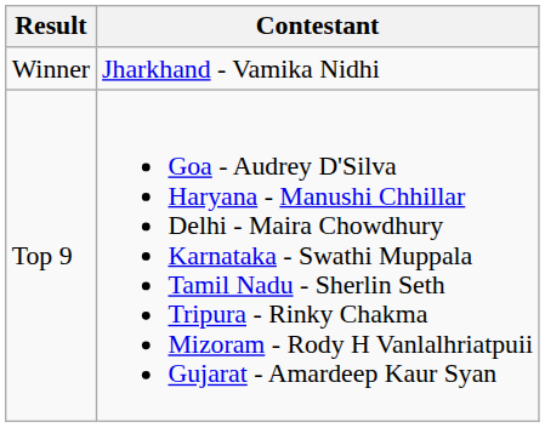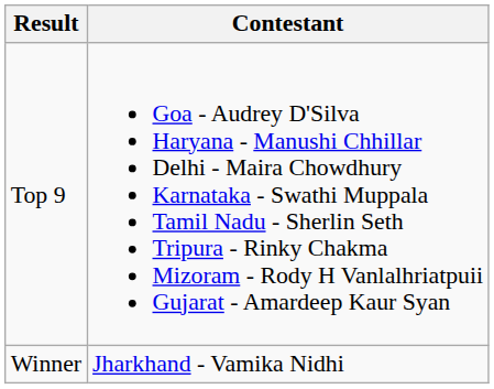rows swapped: Winner <-> Top 9
